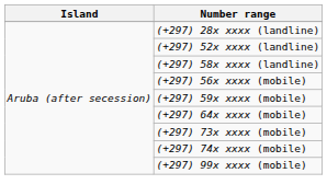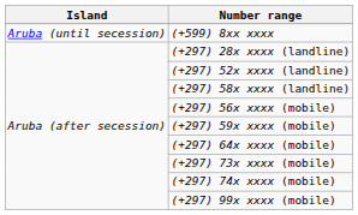+ row: Aruba (until secession) | (+599) 8xx xxxx
